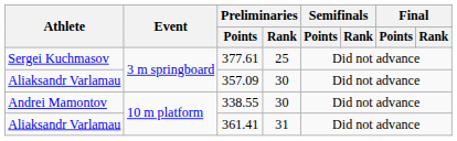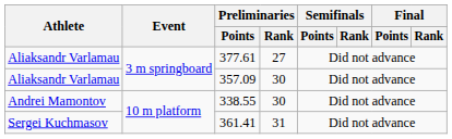377.61 | Athlete: Sergei Kuchmasov -> Aliaksandr Varlamau
377.61 | Preliminaries / Rank: 25 -> 27
361.41 | Athlete: Aliaksandr Varlamau -> Sergei Kuchmasov
